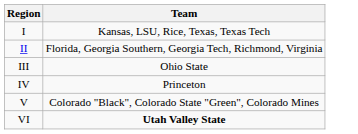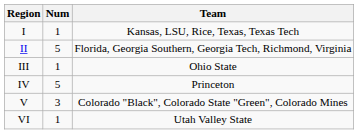+ column: Num | 1 | 5 | 1 | 5 | 3 | 1
VI | Team: bold -> normal
